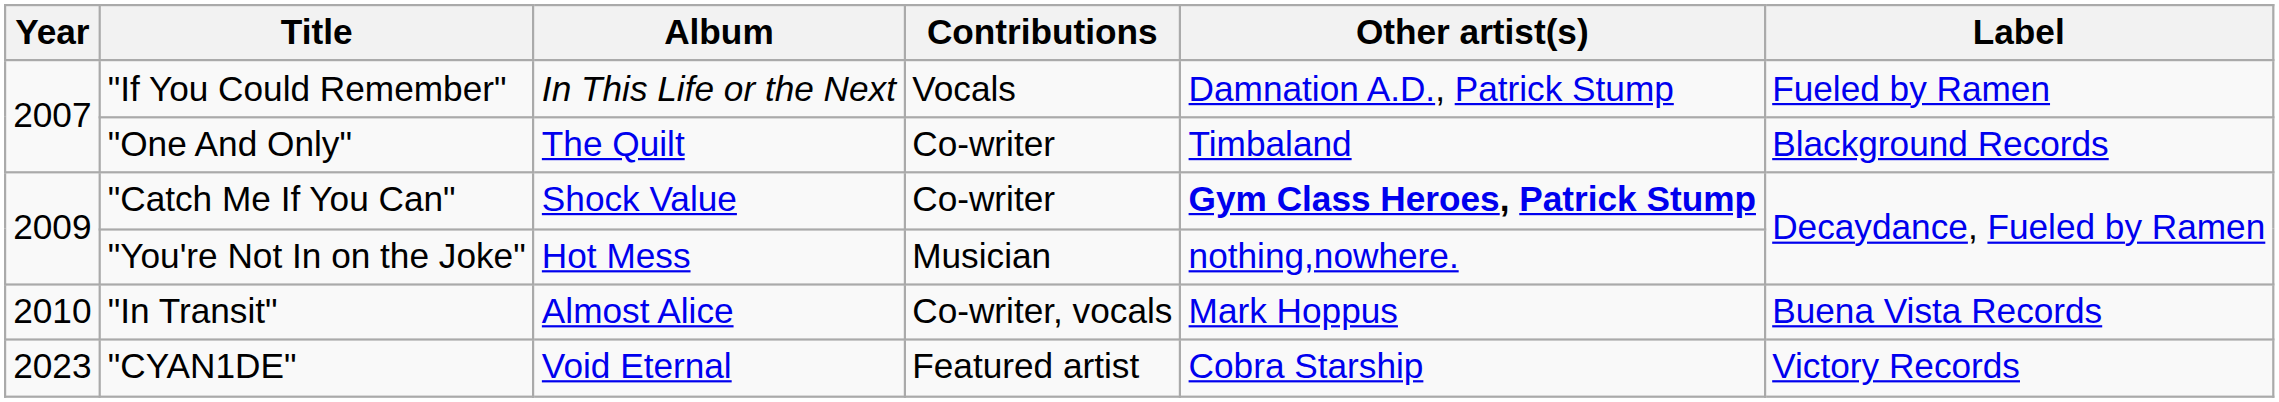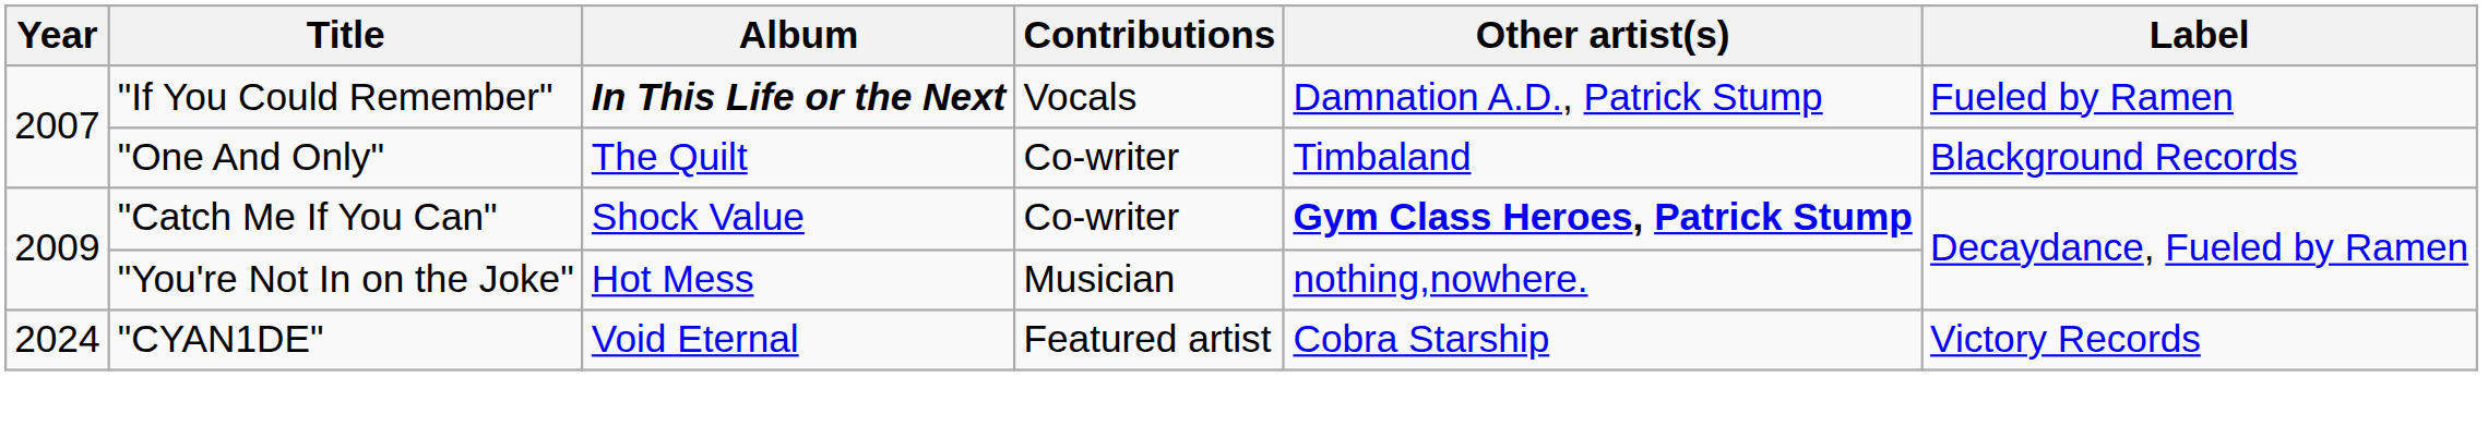"If You Could Remember" | Album: normal -> bold
- row: 2010 | "In Transit" | Almost Alice | Co-writer, vocals | Mark Hoppus | Buena Vista Records
"CYAN1DE" | Year: 2023 -> 2024
